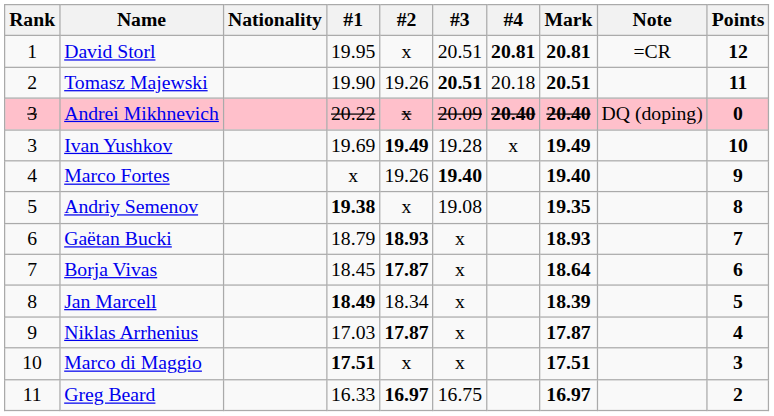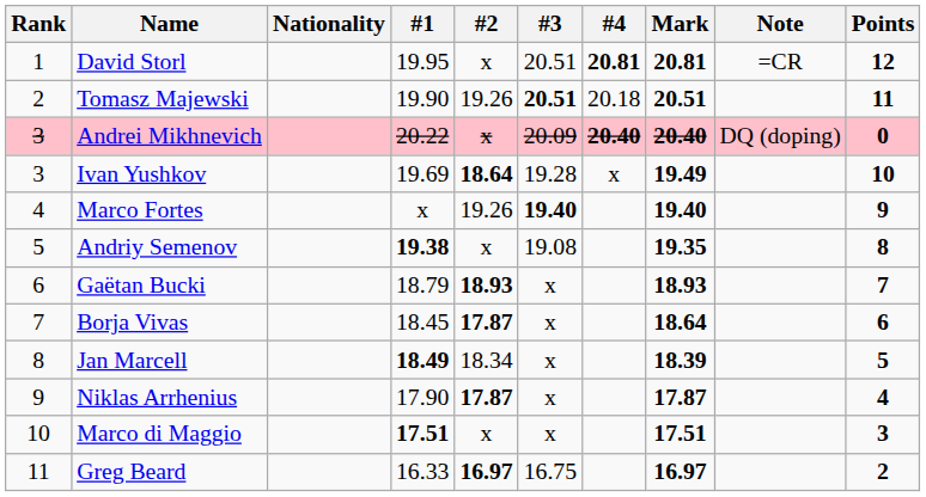Ivan Yushkov | #2: 19.49 -> 18.64
Niklas Arrhenius | #1: 17.03 -> 17.90
